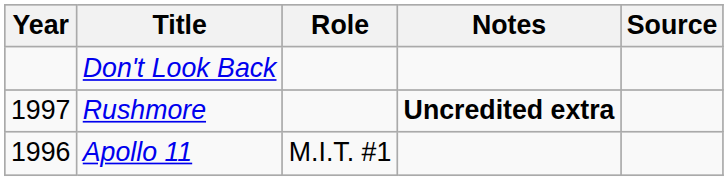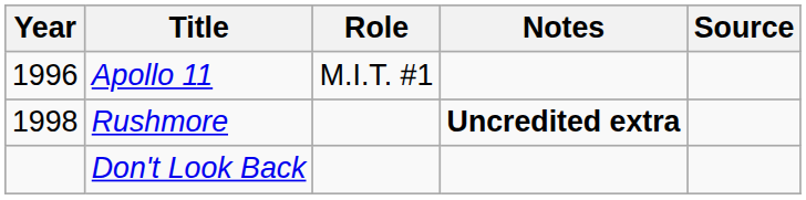rows swapped: Apollo 11 <-> Don't Look Back
Rushmore | Year: 1997 -> 1998
